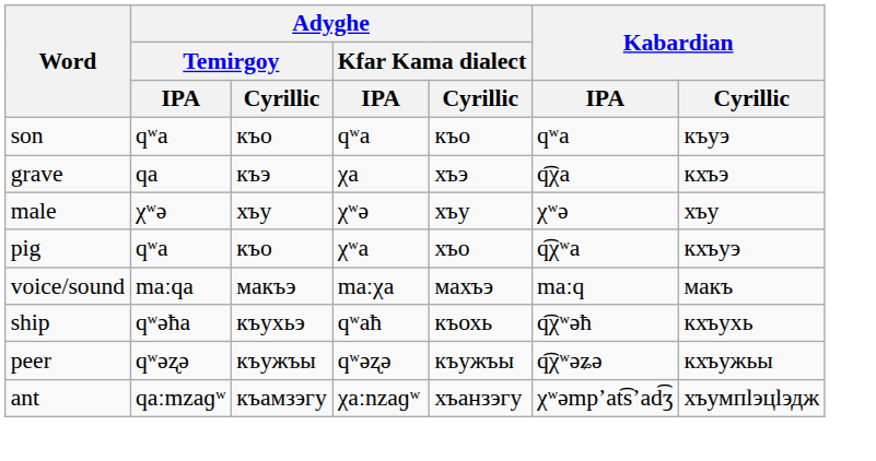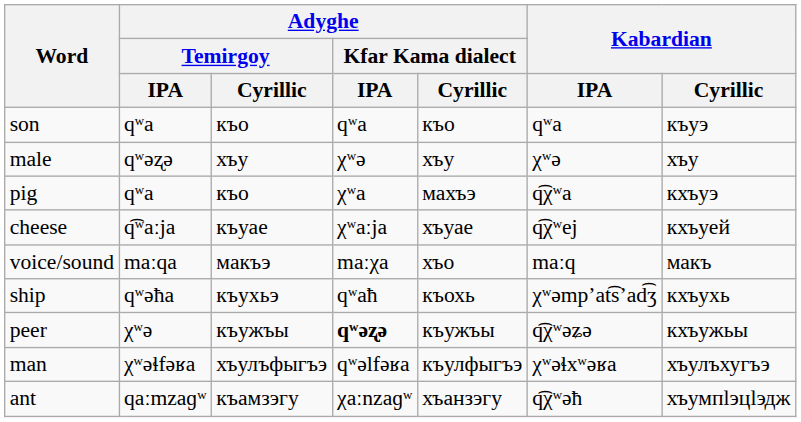- row: grave | qa | къэ | χa | хъэ | q͡χa | кхъэ
male | Adyghe / Temirgoy / IPA: χʷə -> qʷəʐə
pig | Adyghe / Kfar Kama dialect / Cyrillic: хъо -> махъэ
+ row: cheese | q͡ʷaːja | къуае | χʷaːja | хъуае | q͡χʷej | кхъуей
voice/sound | Adyghe / Kfar Kama dialect / Cyrillic: махъэ -> хъо
ship | Kabardian / IPA: q͡χʷəħ -> χʷəmpʼat͡sʼad͡ʒ
peer | Adyghe / Temirgoy / IPA: qʷəʐə -> χʷə
peer | Adyghe / Kfar Kama dialect / IPA: normal -> bold
+ row: man | χʷəɬfəʁa | хъулъфыгъэ | qʷəlfəʁa | къулфыгъэ | χʷəɬxʷəʁa | хъулъхугъэ
ant | Kabardian / IPA: χʷəmpʼat͡sʼad͡ʒ -> q͡χʷəħ
